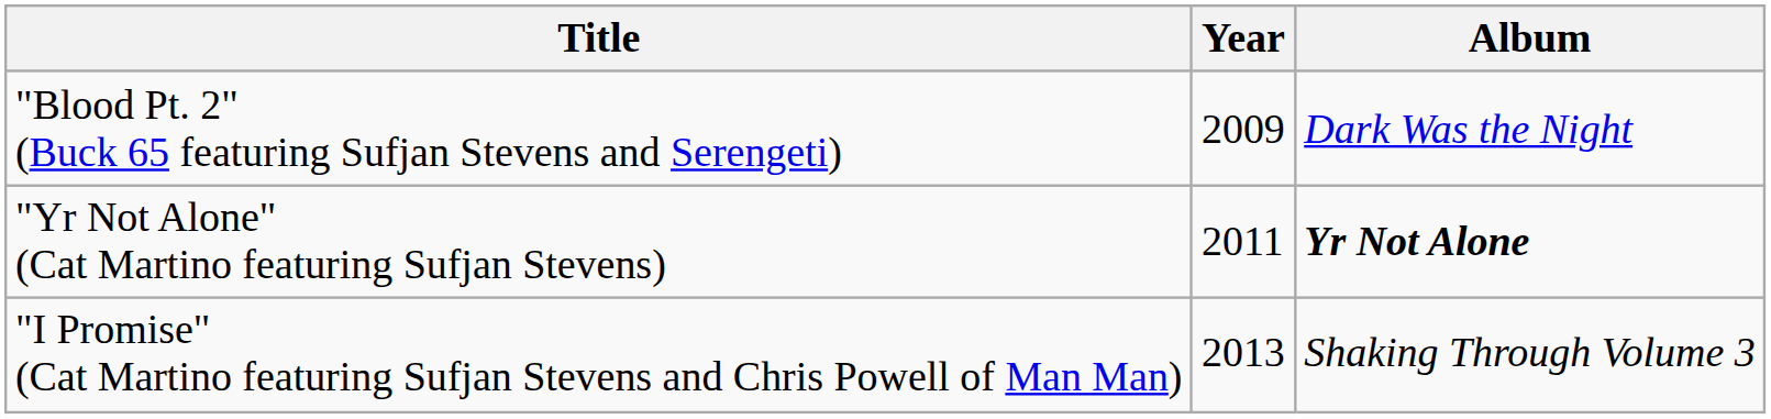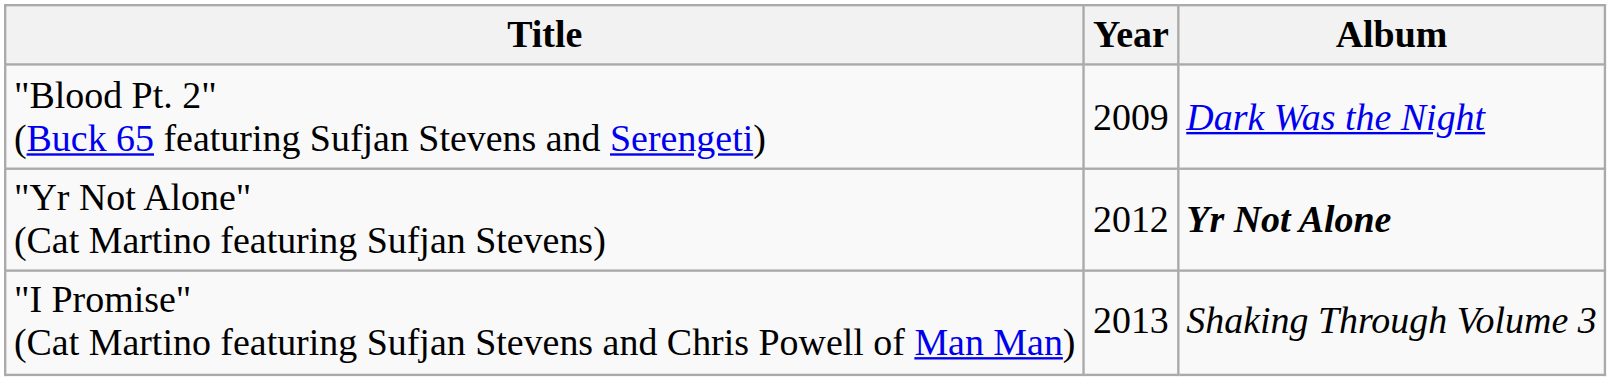"Yr Not Alone" (Cat Martino featuring Sufjan Stevens) | Year: 2011 -> 2012
